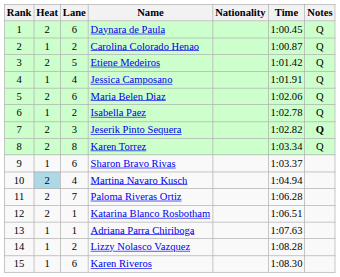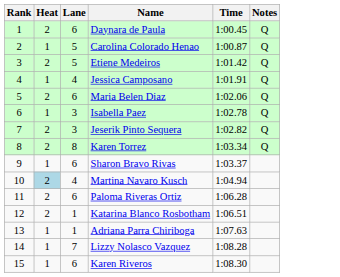- column: Nationality
Carolina Colorado Henao | Lane: 2 -> 5
Isabella Paez | Lane: 2 -> 3
Jeserik Pinto Sequera | Notes: bold -> normal
Paloma Riveras Ortiz | Lane: 7 -> 6
Lizzy Nolasco Vazquez | Lane: 2 -> 7
